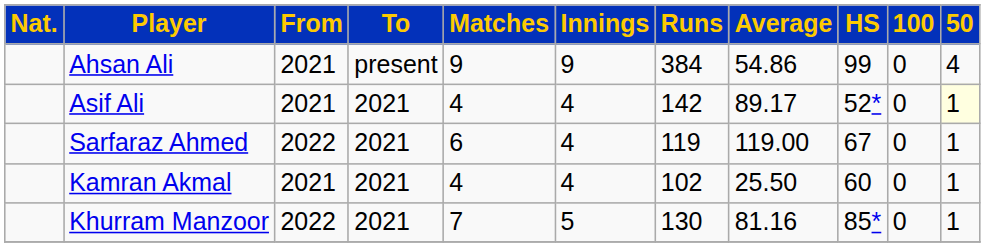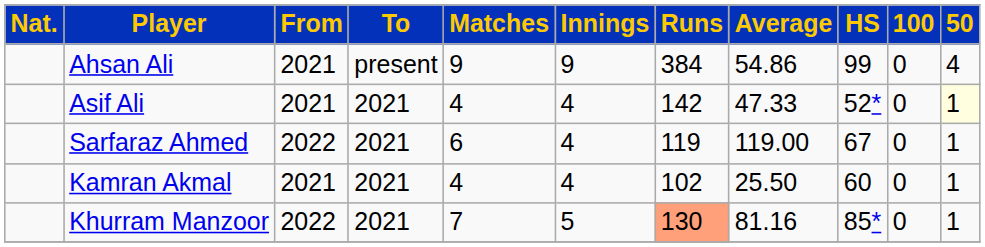Asif Ali | Average: 89.17 -> 47.33
Khurram Manzoor | Runs: no background -> lightsalmon background
